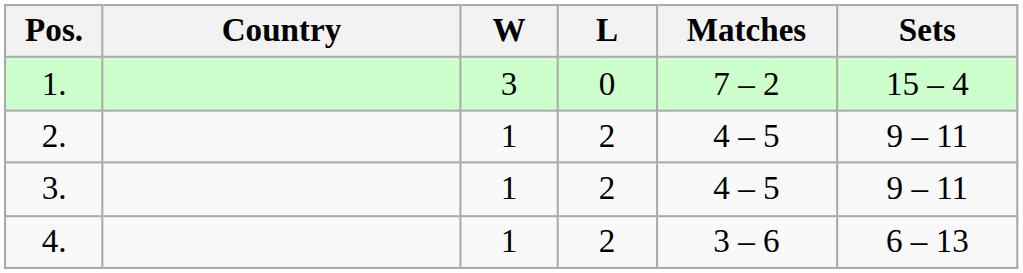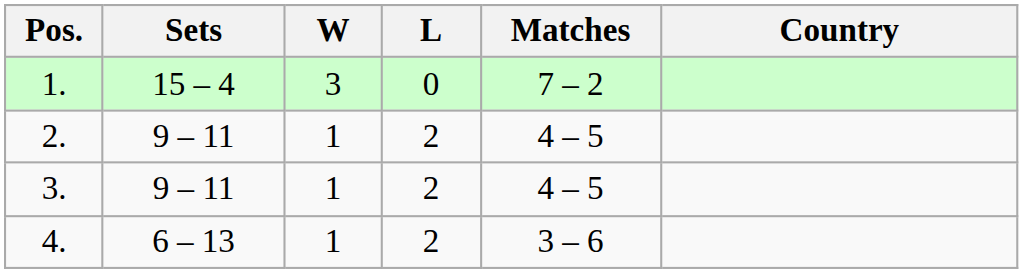columns swapped: Country <-> Sets
